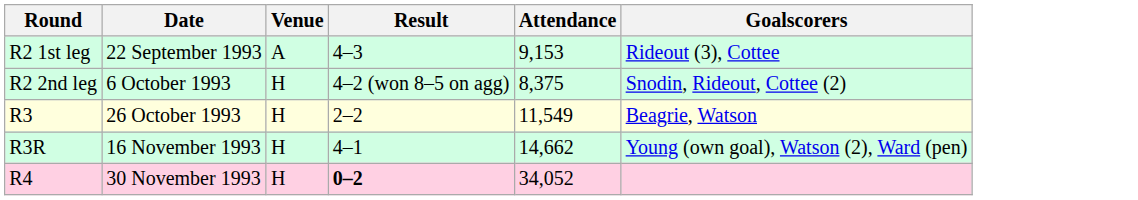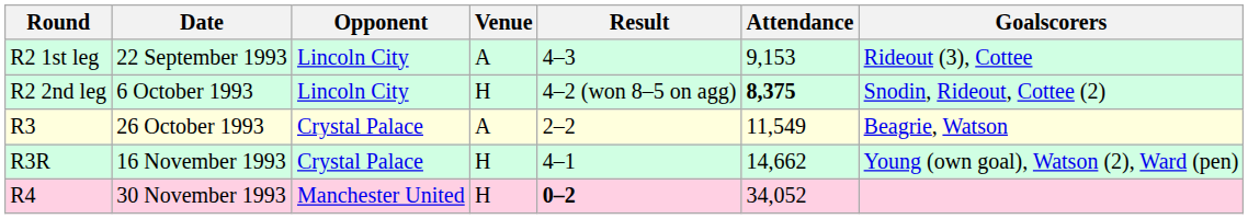+ column: Opponent | Lincoln City | Lincoln City | Crystal Palace | Crystal Palace | Manchester United
R2 2nd leg | Attendance: normal -> bold
R3 | Venue: H -> A
